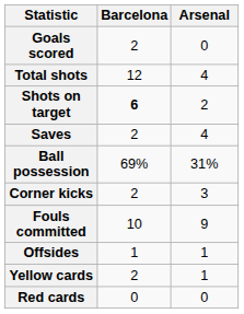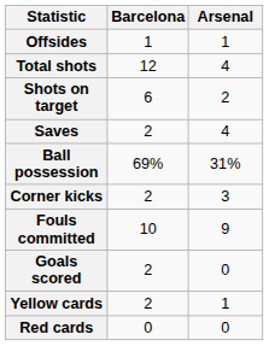rows swapped: Goals scored <-> Offsides
Shots on target | Barcelona: bold -> normal
